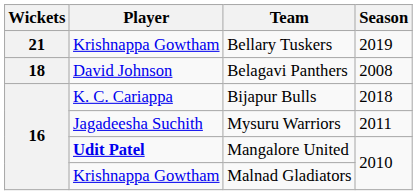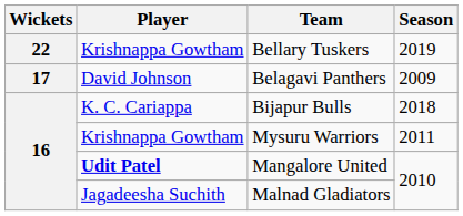Bellary Tuskers | Wickets: 21 -> 22
Belagavi Panthers | Wickets: 18 -> 17
Belagavi Panthers | Season: 2008 -> 2009
Mysuru Warriors | Player: Jagadeesha Suchith -> Krishnappa Gowtham
Malnad Gladiators | Player: Krishnappa Gowtham -> Jagadeesha Suchith
